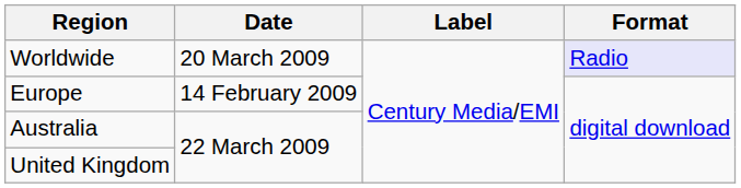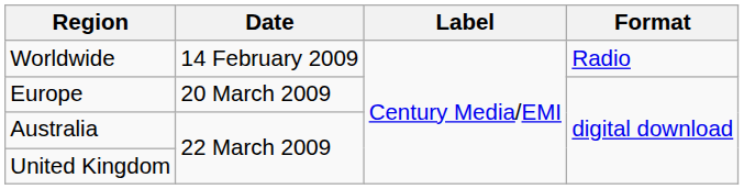Worldwide | Date: 20 March 2009 -> 14 February 2009
Worldwide | Format: lavender background -> no background
Europe | Date: 14 February 2009 -> 20 March 2009
